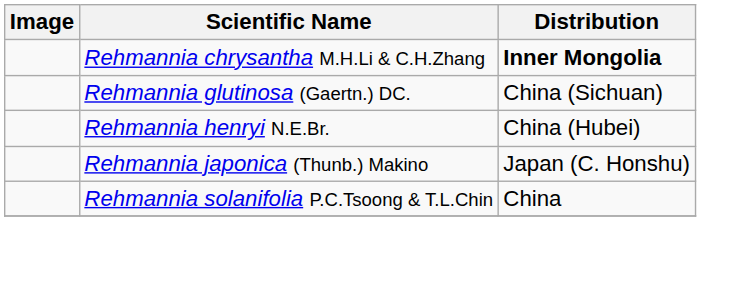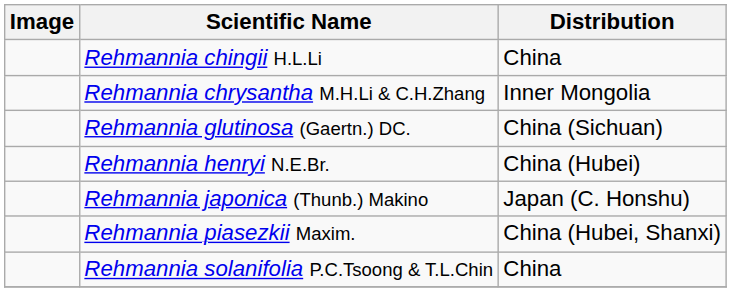+ row: Rehmannia chingii H.L.Li | China
Rehmannia chrysantha M.H.Li & C.H.Zhang | Distribution: bold -> normal
+ row: Rehmannia piasezkii Maxim. | China (Hubei, Shanxi)
